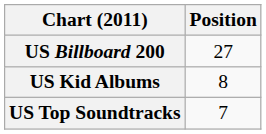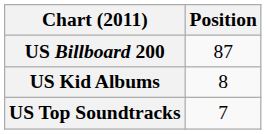US Billboard 200 | Position: 27 -> 87
